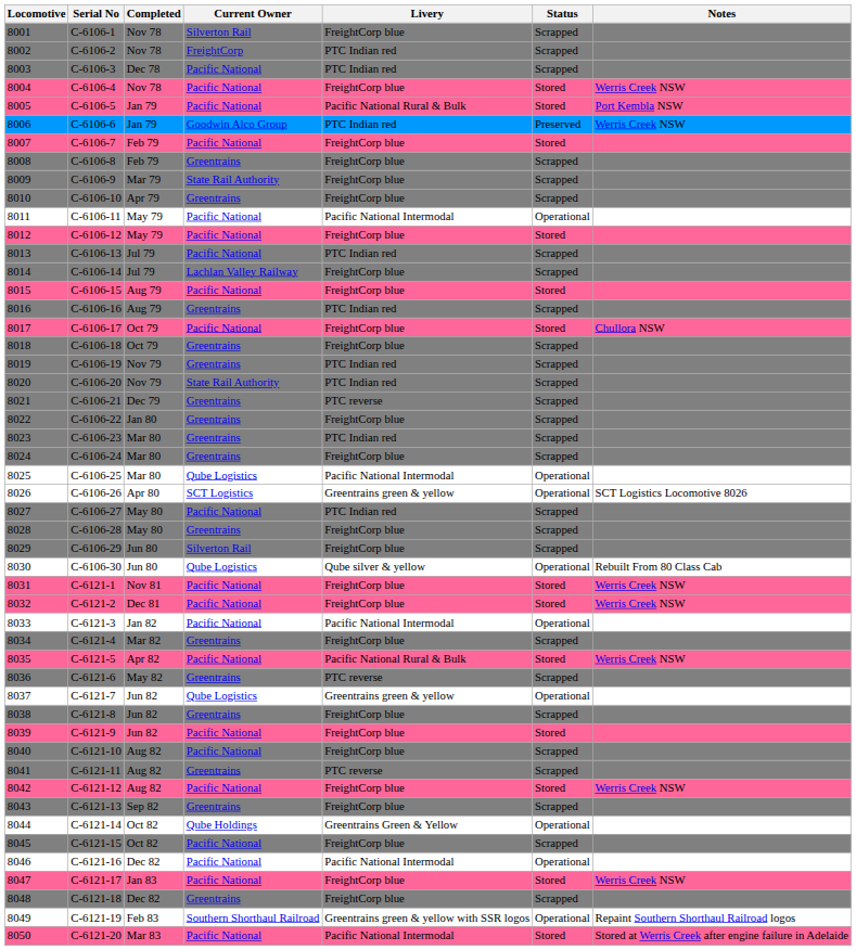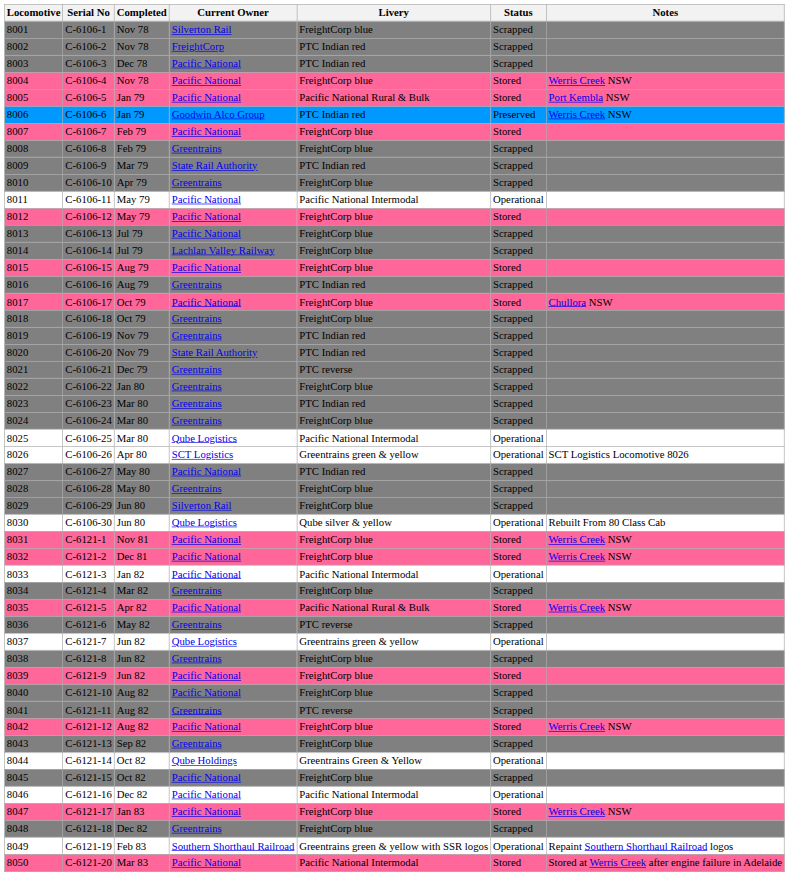8009 | Livery: FreightCorp blue -> PTC Indian red
8013 | Livery: PTC Indian red -> FreightCorp blue
